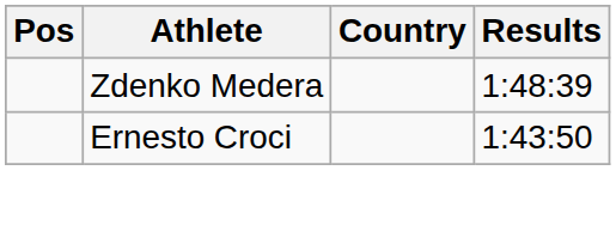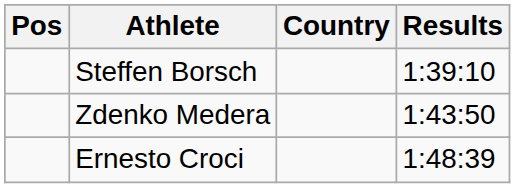+ row: Steffen Borsch | 1:39:10
Zdenko Medera | Results: 1:48:39 -> 1:43:50
Ernesto Croci | Results: 1:43:50 -> 1:48:39
